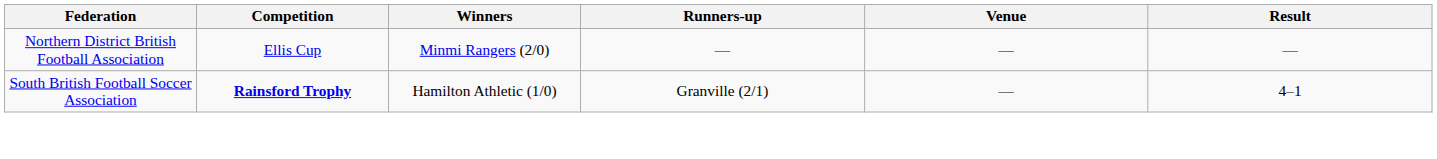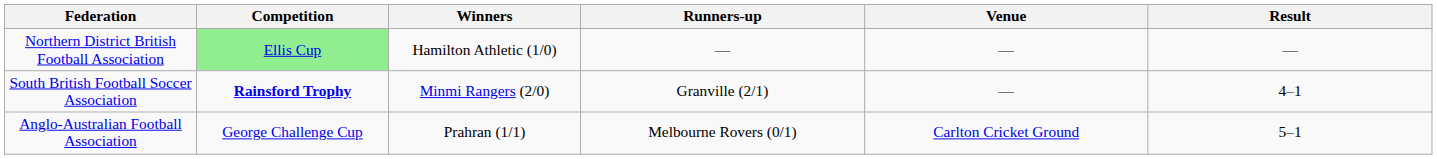Northern District British Football Association | Competition: no background -> lightgreen background
Northern District British Football Association | Winners: Minmi Rangers (2/0) -> Hamilton Athletic (1/0)
South British Football Soccer Association | Winners: Hamilton Athletic (1/0) -> Minmi Rangers (2/0)
+ row: Anglo-Australian Football Association | George Challenge Cup | Prahran (1/1) | Melbourne Rovers (0/1) | Carlton Cricket Ground | 5–1
